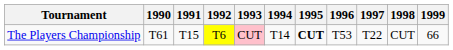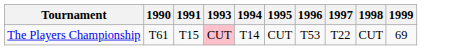- column: 1992 | T6
The Players Championship | 1995: bold -> normal
The Players Championship | 1999: 66 -> 69
